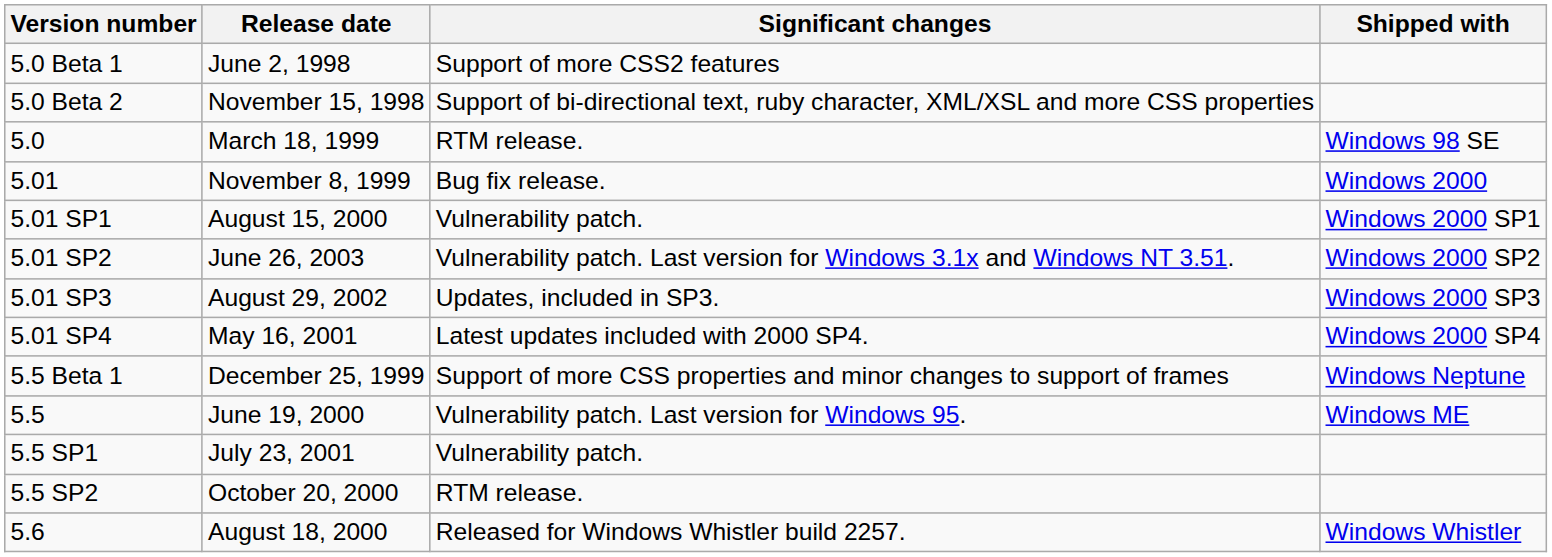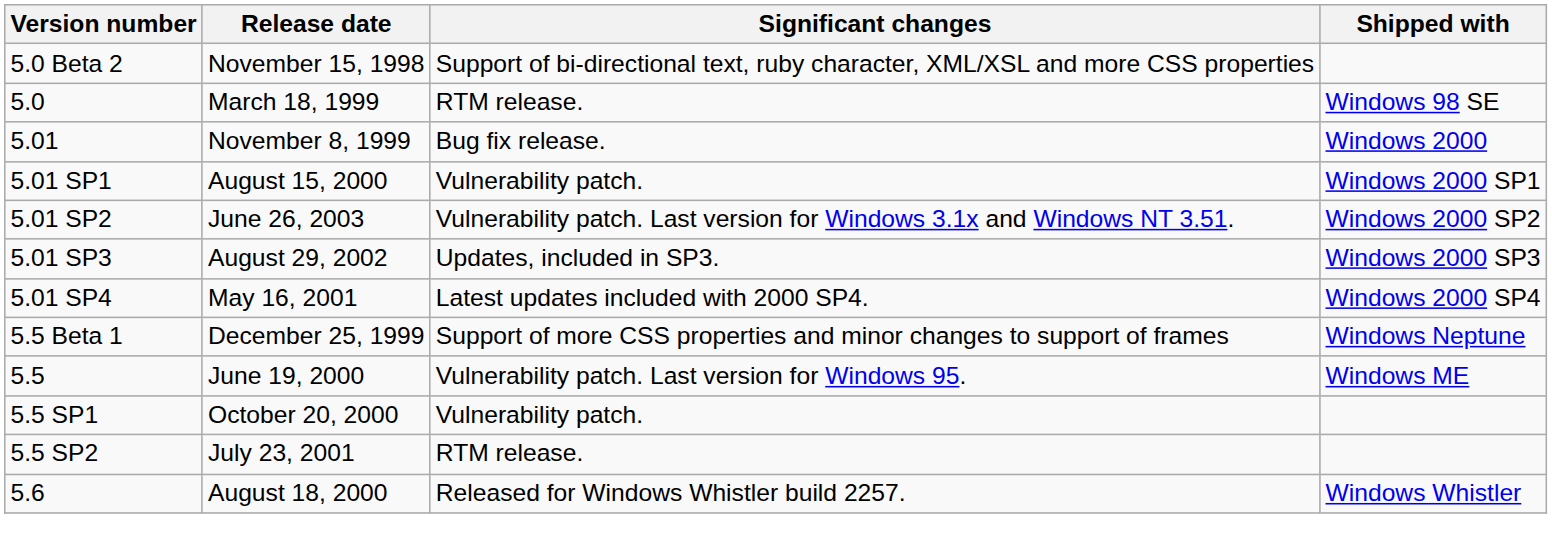- row: 5.0 Beta 1 | June 2, 1998 | Support of more CSS2 features
5.5 SP1 | Release date: July 23, 2001 -> October 20, 2000
5.5 SP2 | Release date: October 20, 2000 -> July 23, 2001
